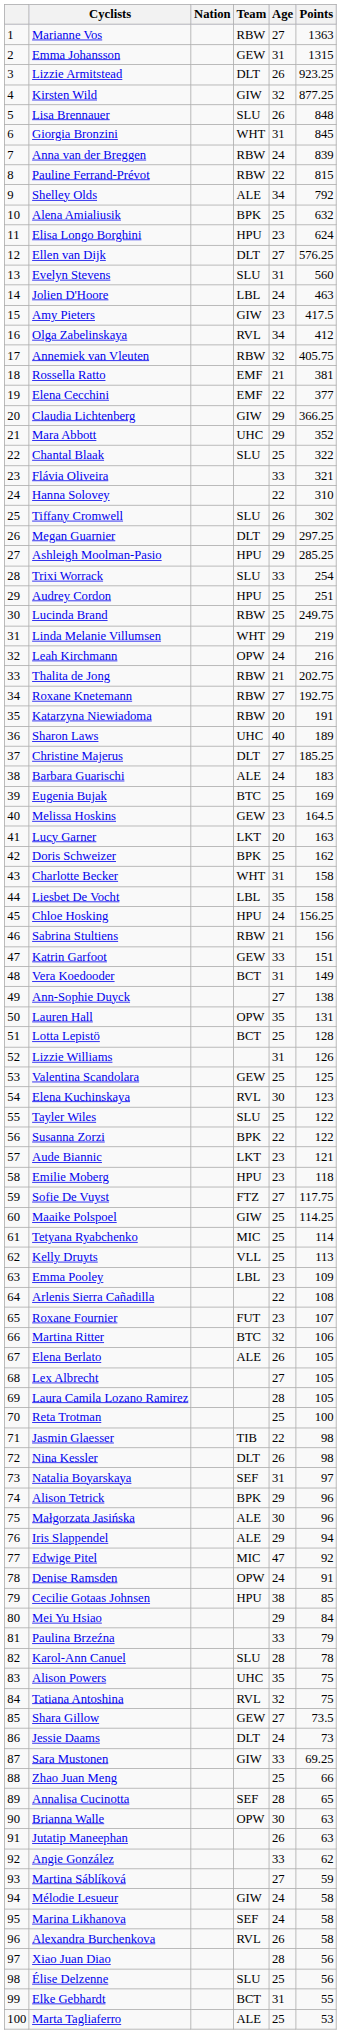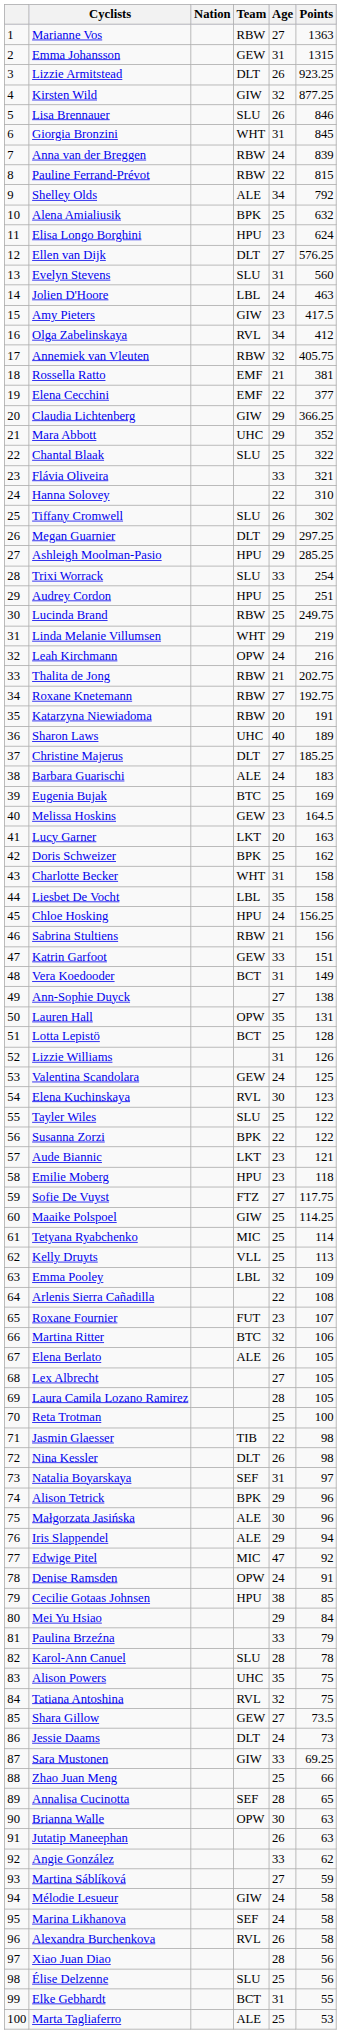Lisa Brennauer | Points: 848 -> 846
Valentina Scandolara | Age: 25 -> 24
Emma Pooley | Age: 23 -> 32
